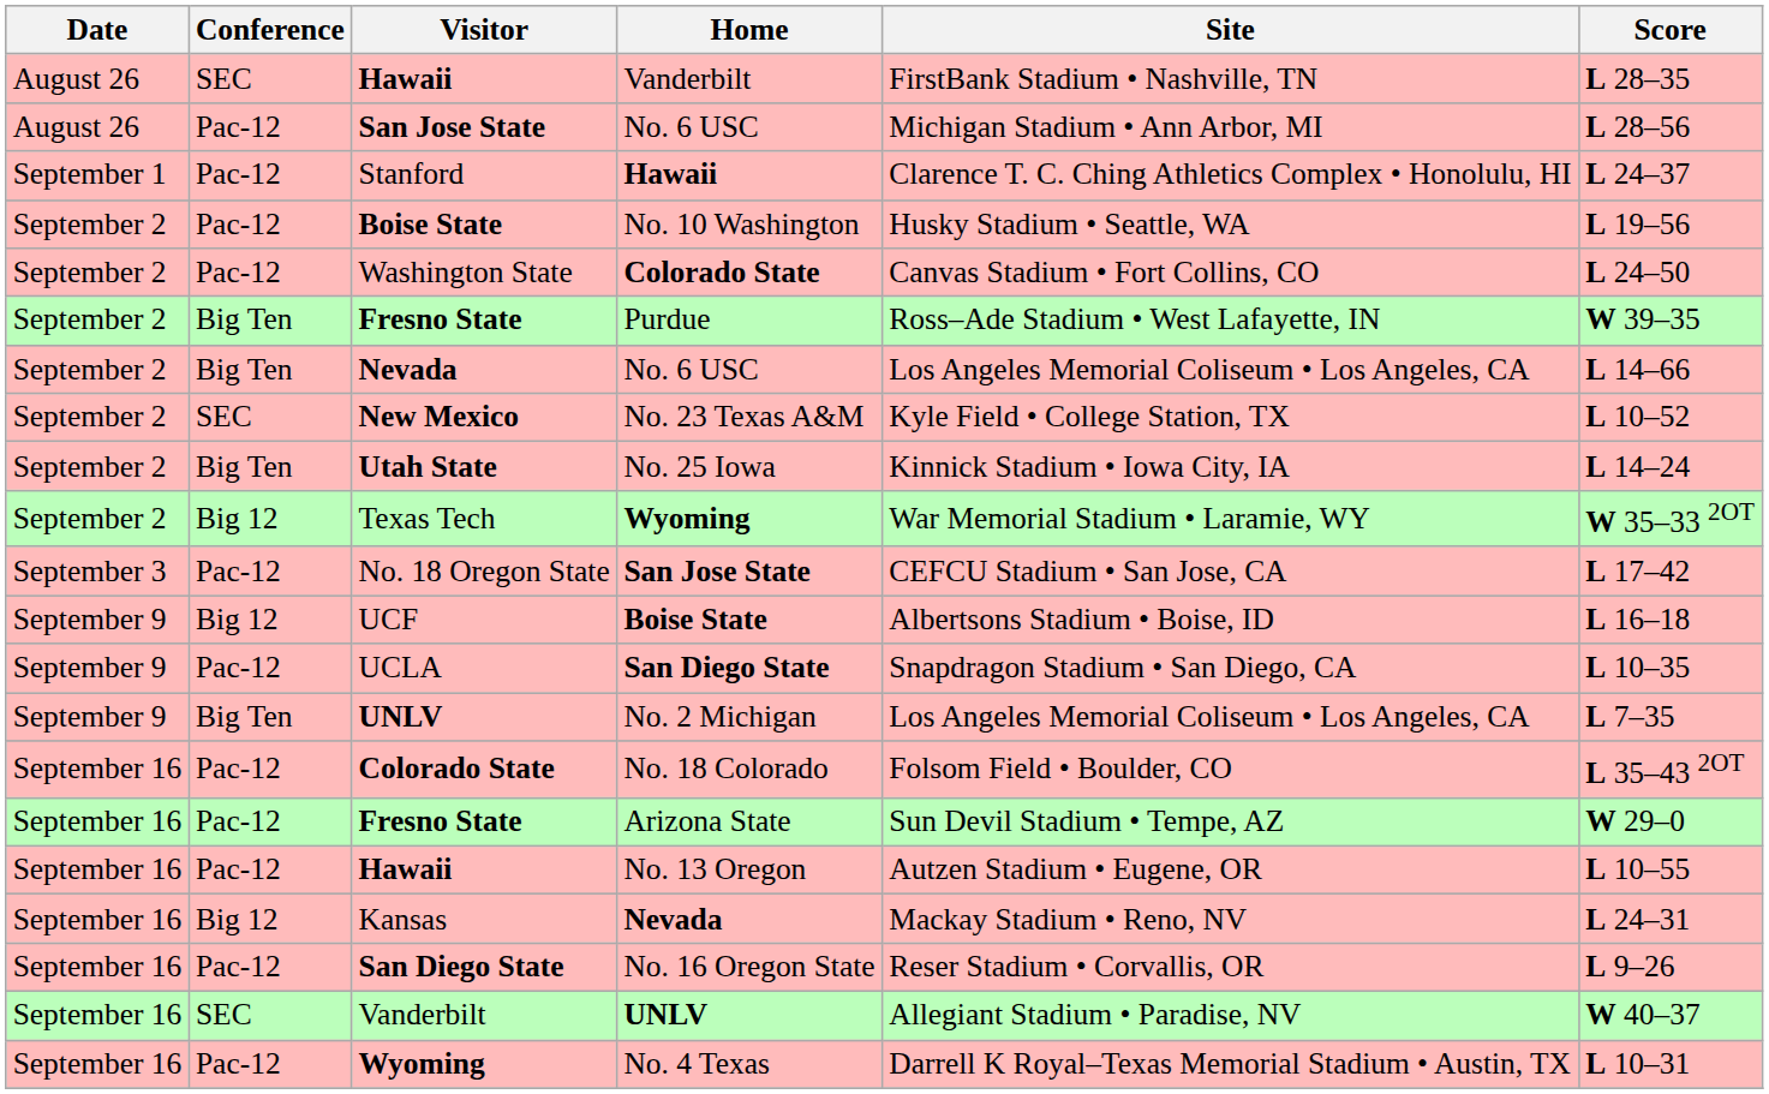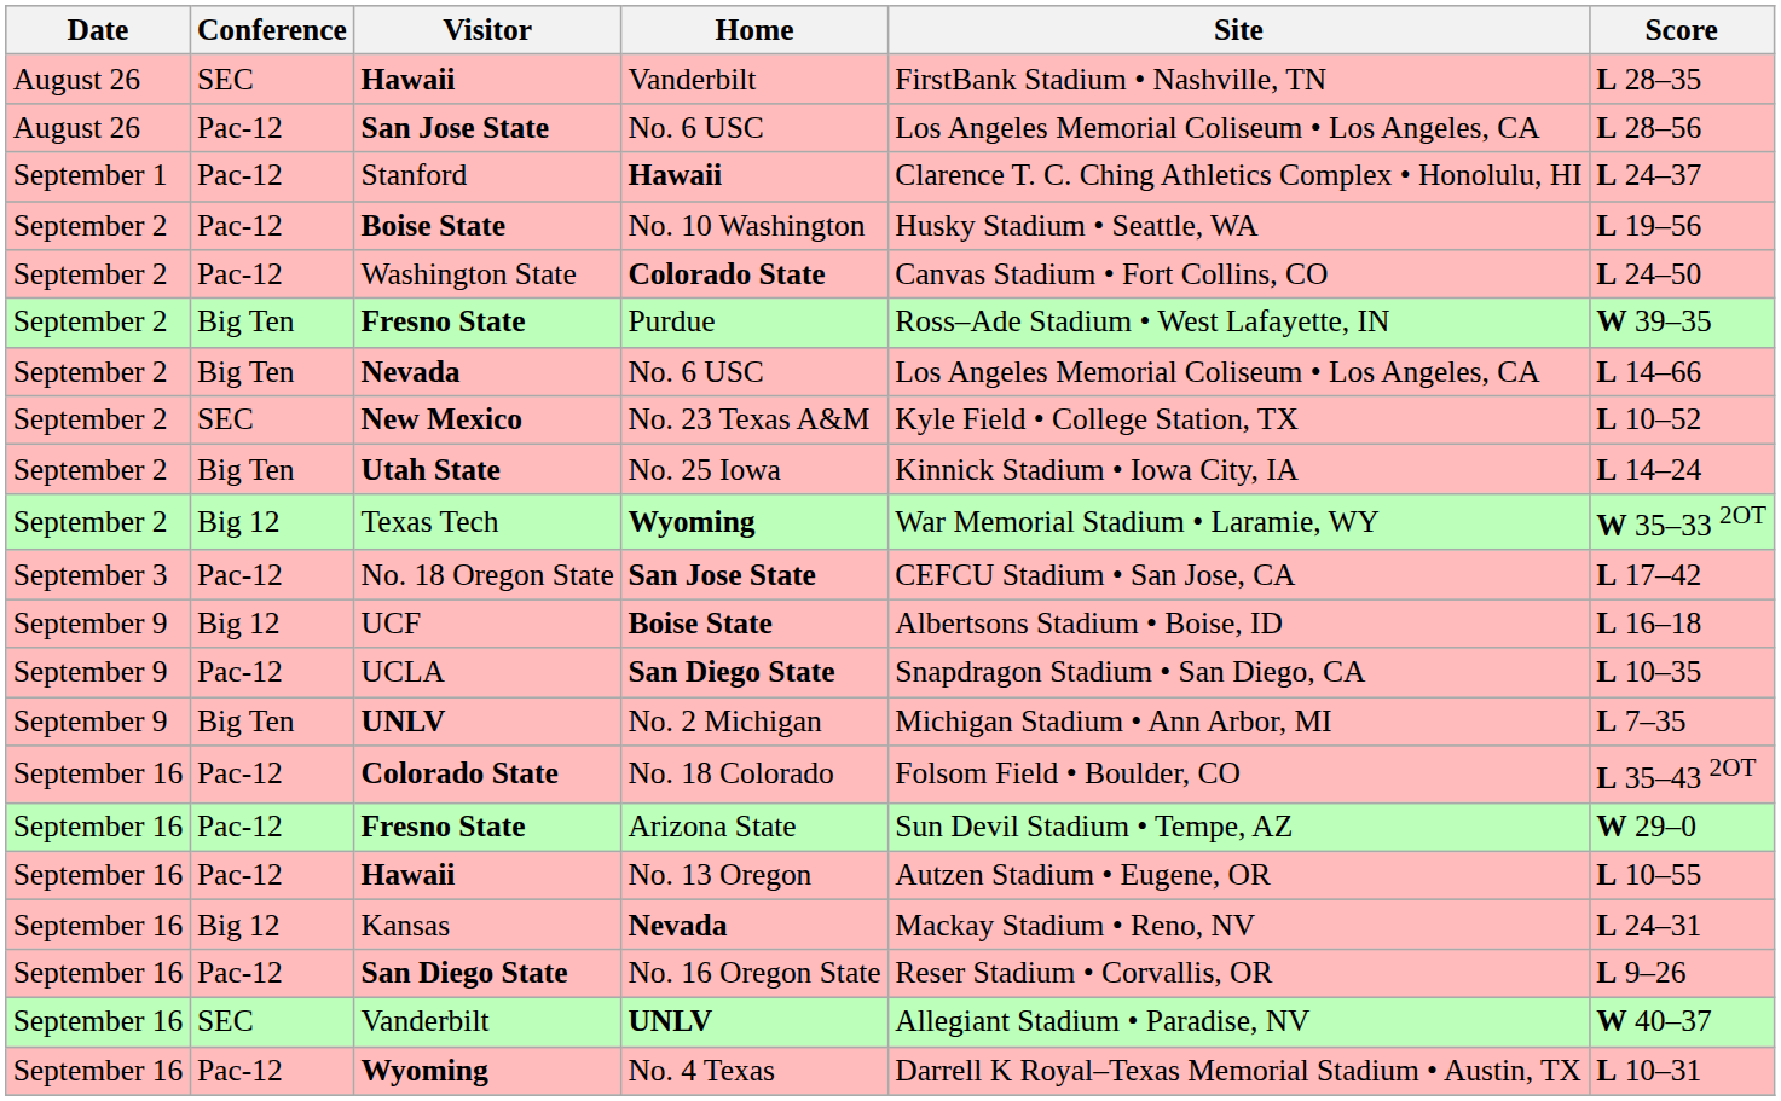San Jose State / No. 6 USC | Site: Michigan Stadium • Ann Arbor, MI -> Los Angeles Memorial Coliseum • Los Angeles, CA
No. 2 Michigan | Site: Los Angeles Memorial Coliseum • Los Angeles, CA -> Michigan Stadium • Ann Arbor, MI
